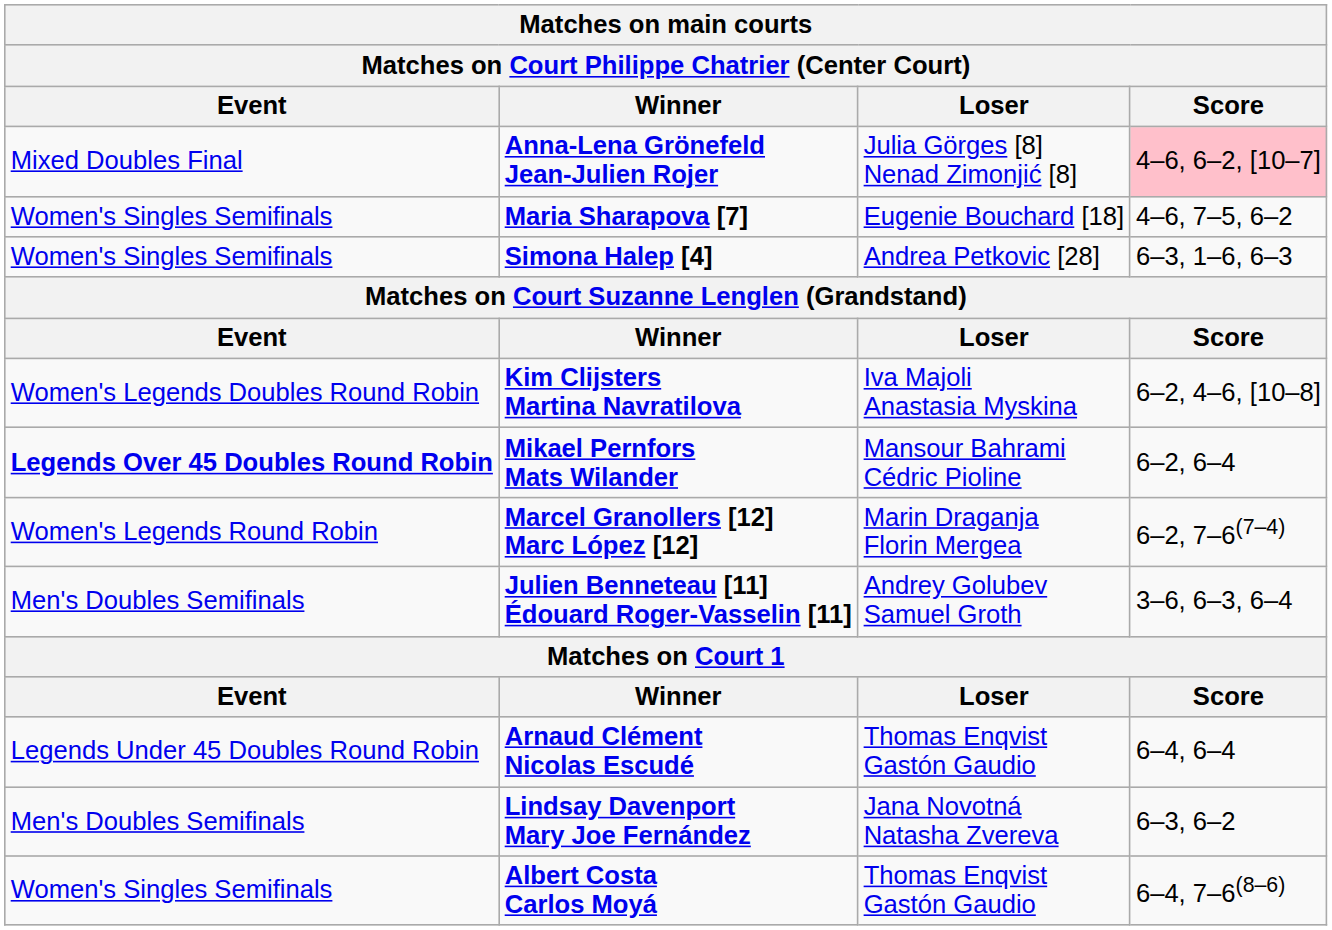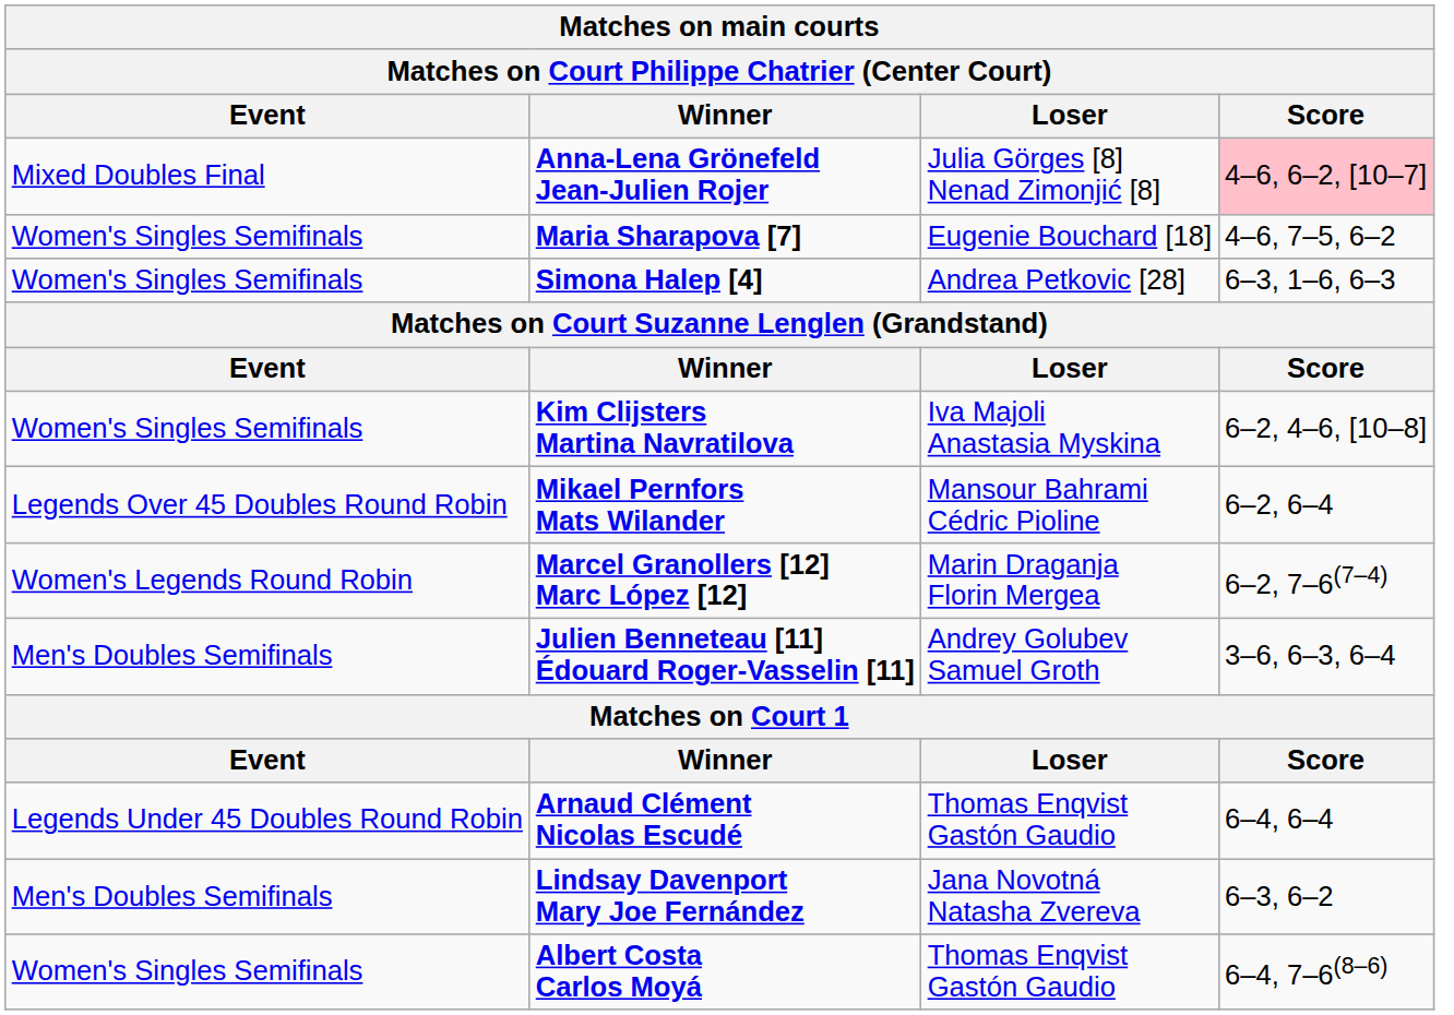Kim Clijsters Martina Navratilova | Event: Women's Legends Doubles Round Robin -> Women's Singles Semifinals
Mikael Pernfors Mats Wilander | Event: bold -> normal
